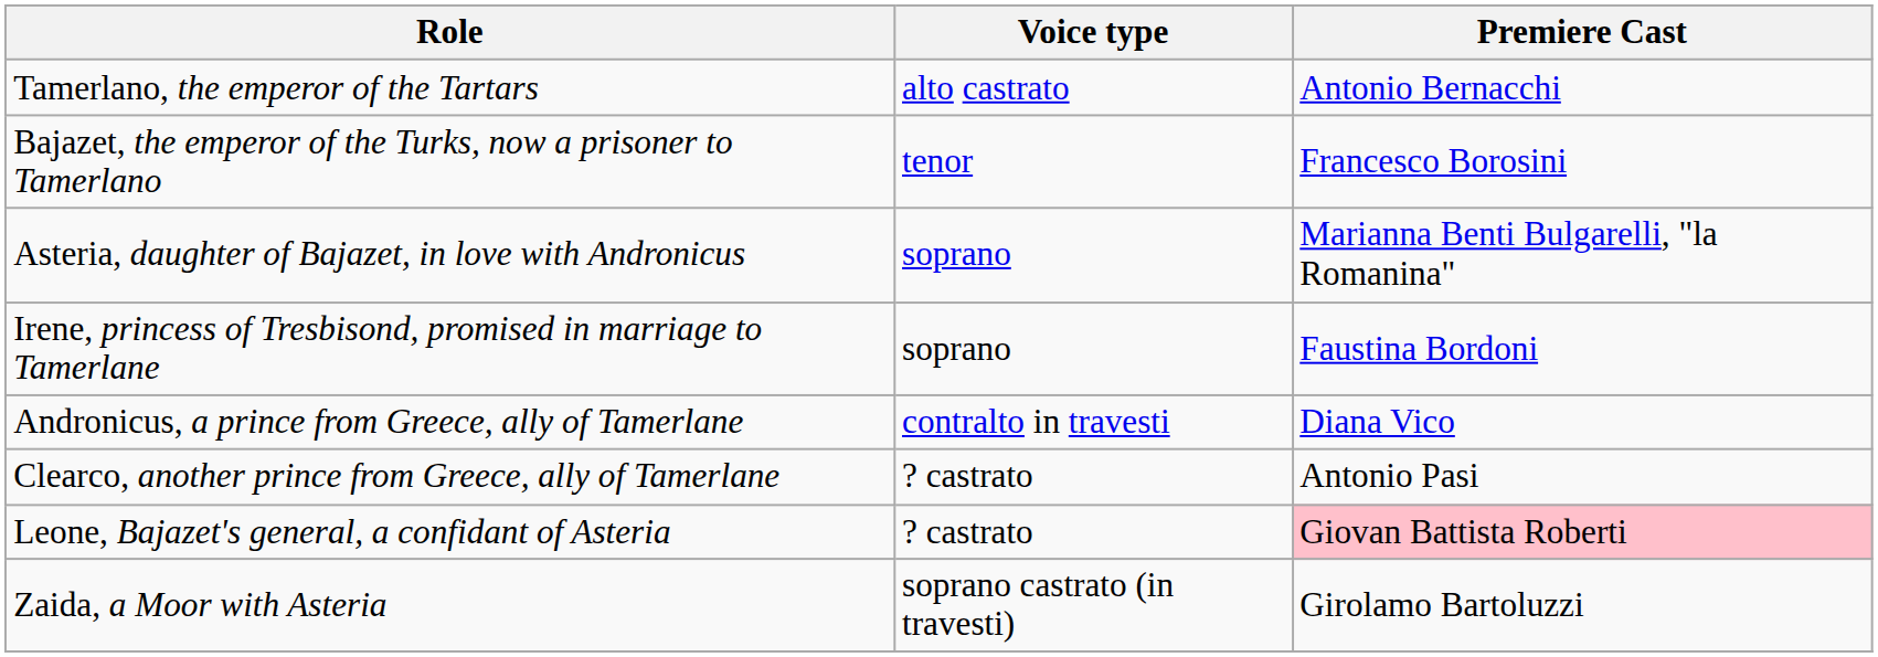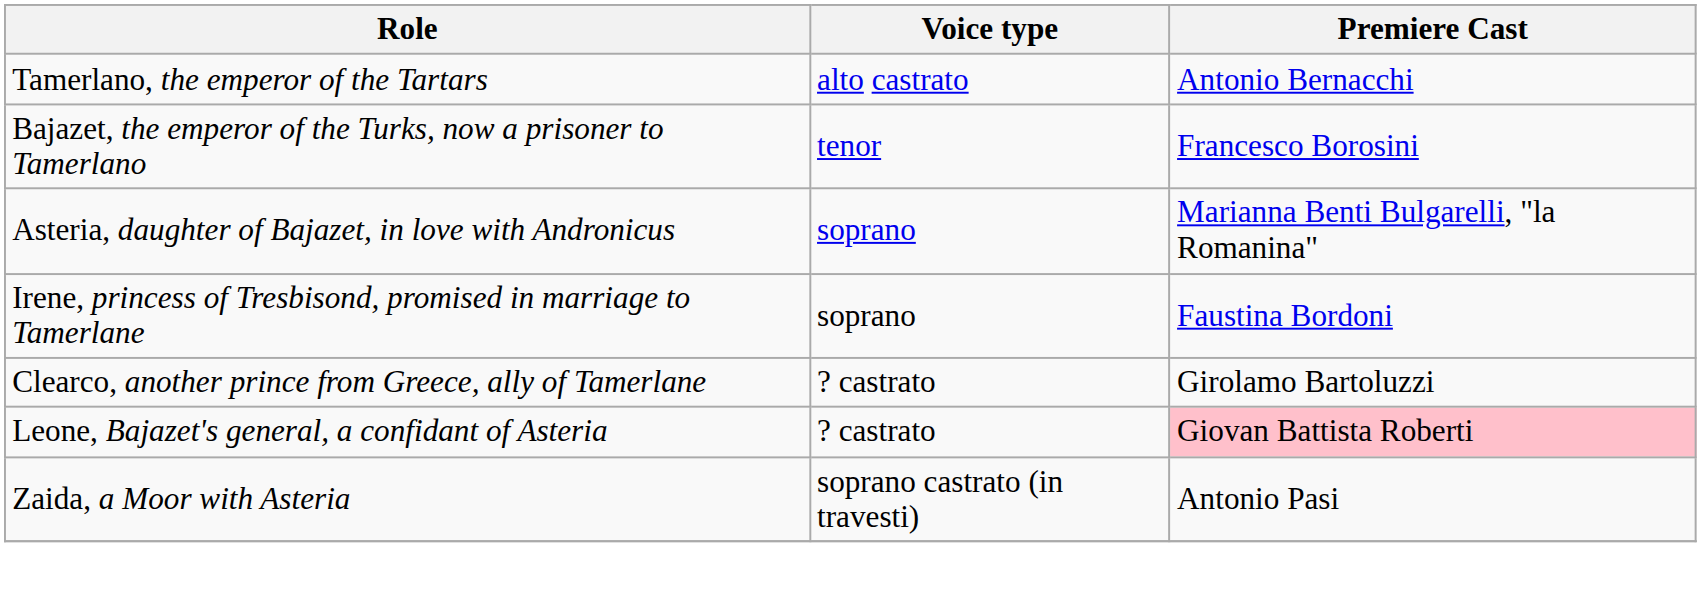- row: Andronicus, a prince from Greece, ally of Tamerlane | contralto in travesti | Diana Vico
Clearco, another prince from Greece, ally of Tamerlane | Premiere Cast: Antonio Pasi -> Girolamo Bartoluzzi
Zaida, a Moor with Asteria | Premiere Cast: Girolamo Bartoluzzi -> Antonio Pasi
